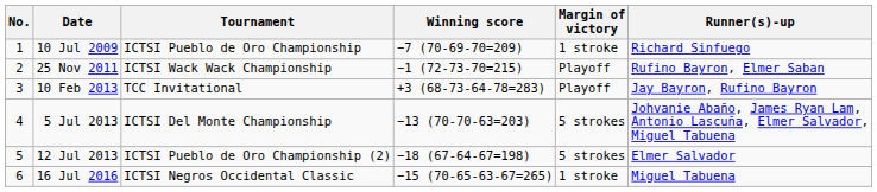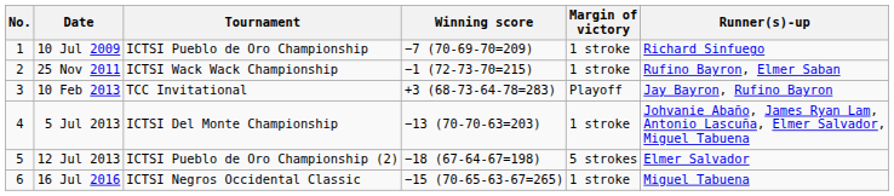25 Nov 2011 | Margin of victory: Playoff -> 1 stroke
5 Jul 2013 | Margin of victory: 5 strokes -> 1 stroke
